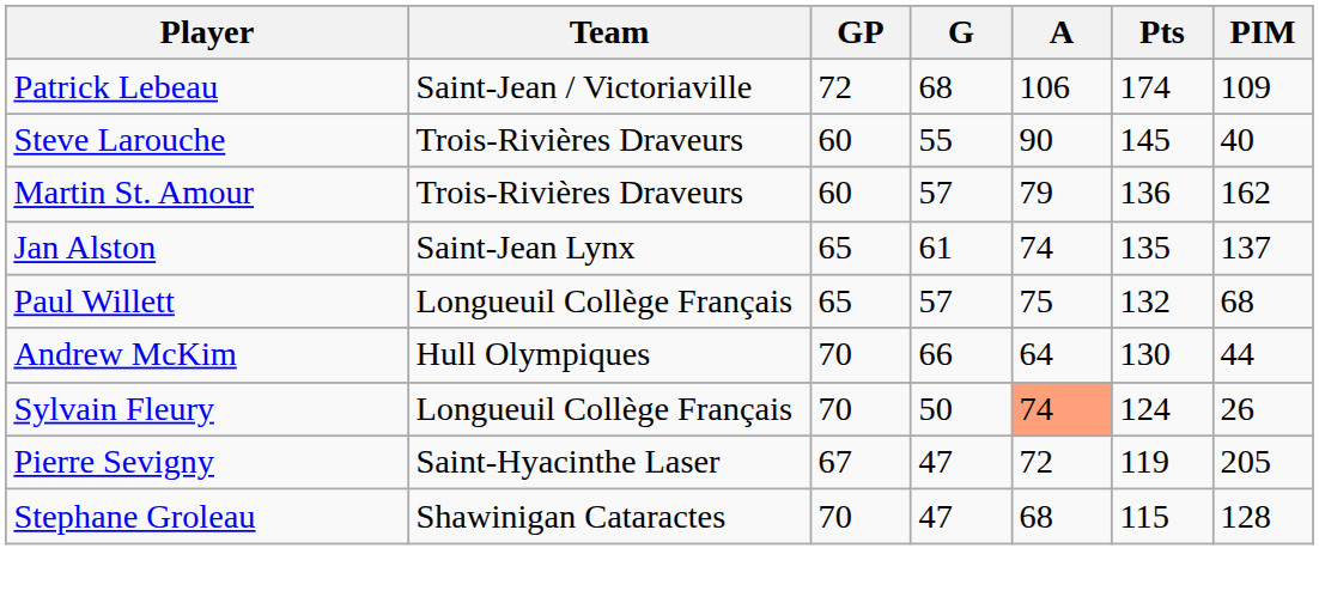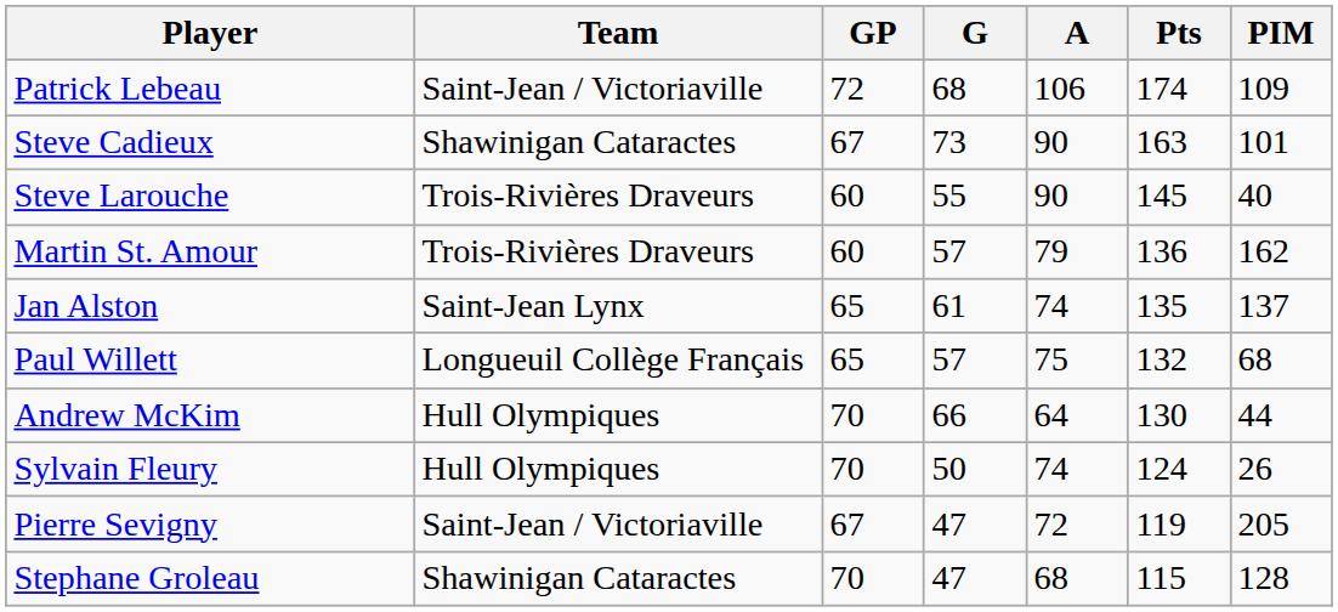+ row: Steve Cadieux | Shawinigan Cataractes | 67 | 73 | 90 | 163 | 101
Sylvain Fleury | Team: Longueuil Collège Français -> Hull Olympiques
Sylvain Fleury | A: lightsalmon background -> no background
Pierre Sevigny | Team: Saint-Hyacinthe Laser -> Saint-Jean / Victoriaville
